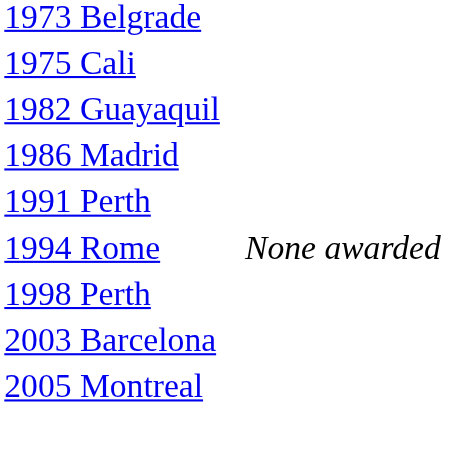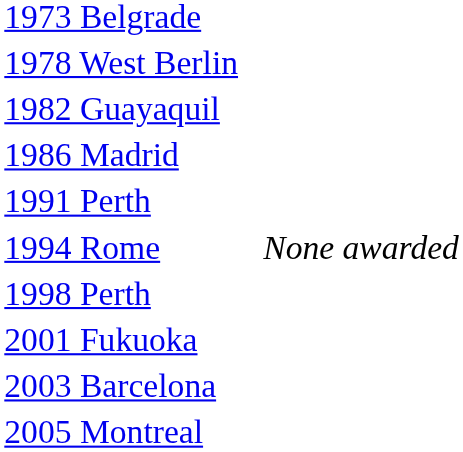- row: 1975 Cali
+ row: 1978 West Berlin
+ row: 2001 Fukuoka
